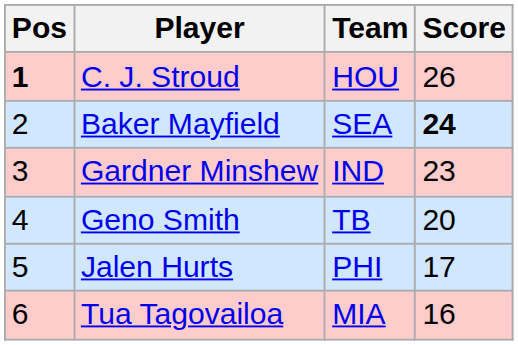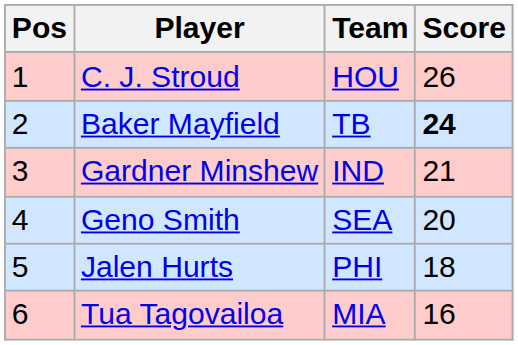C. J. Stroud | Pos: bold -> normal
Baker Mayfield | Team: SEA -> TB
Gardner Minshew | Score: 23 -> 21
Geno Smith | Team: TB -> SEA
Jalen Hurts | Score: 17 -> 18
